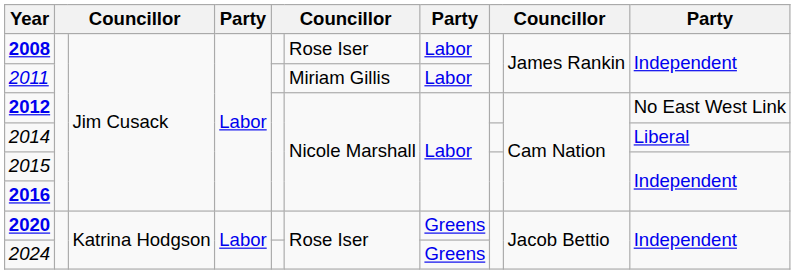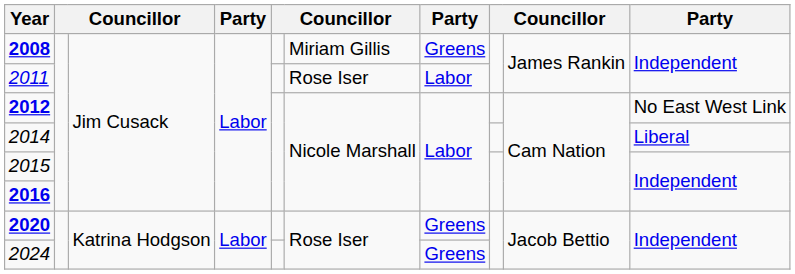2008 | column 6: Rose Iser -> Miriam Gillis
2008 | column 7: Labor -> Greens
2011 | column 6: Miriam Gillis -> Rose Iser
